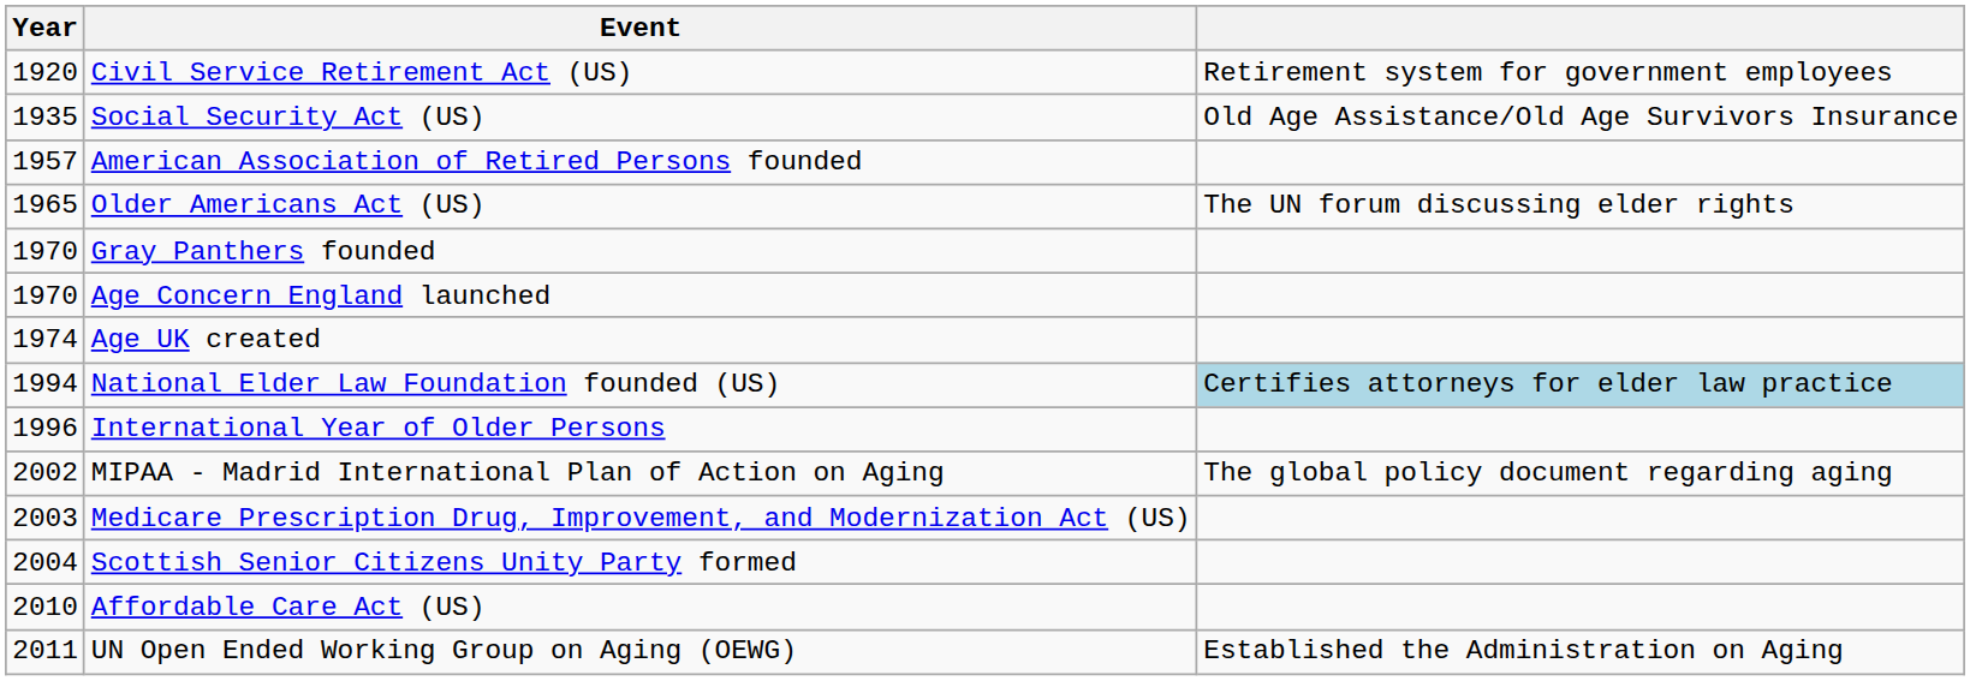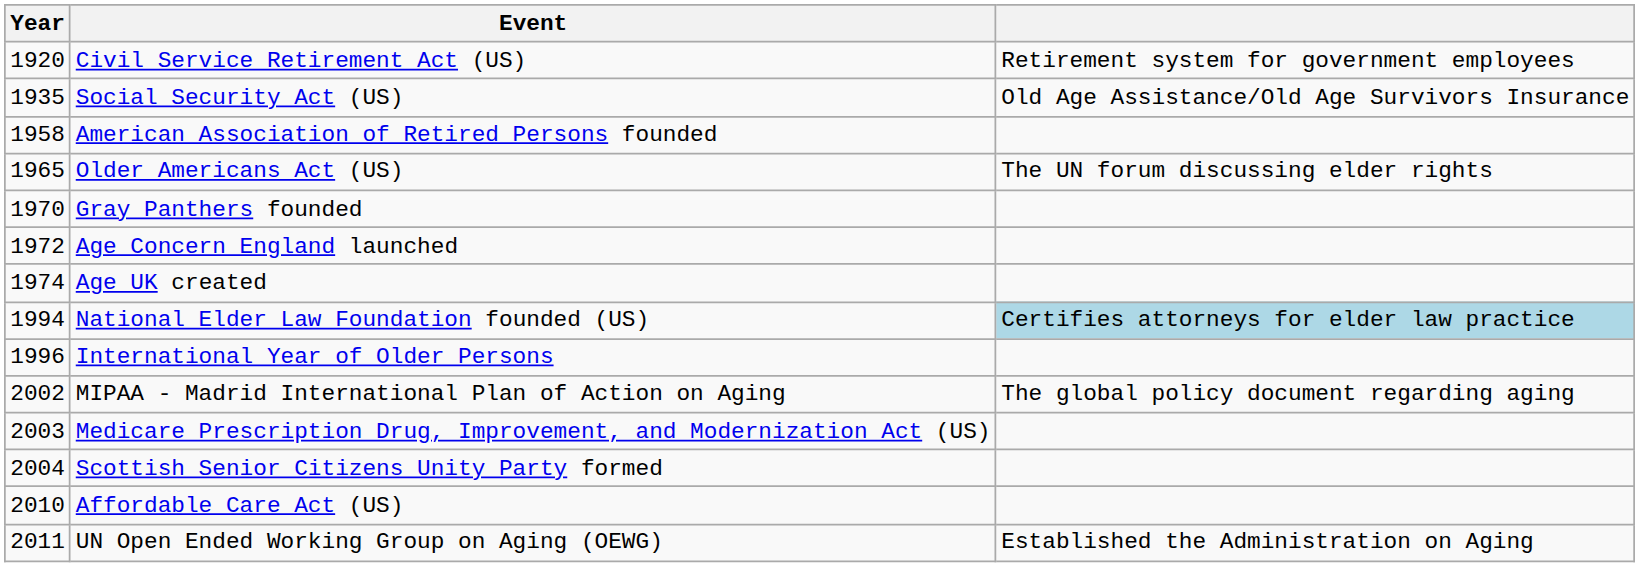American Association of Retired Persons founded | Year: 1957 -> 1958
Age Concern England launched | Year: 1970 -> 1972
